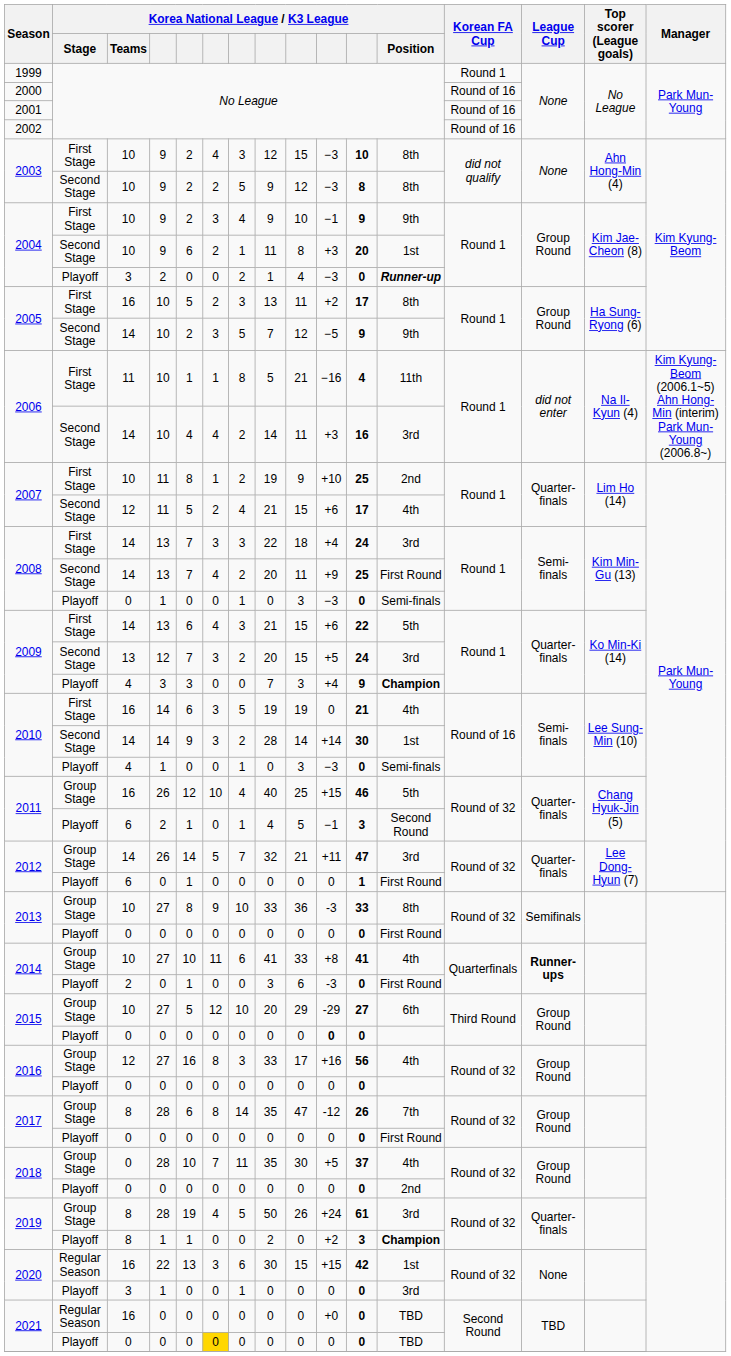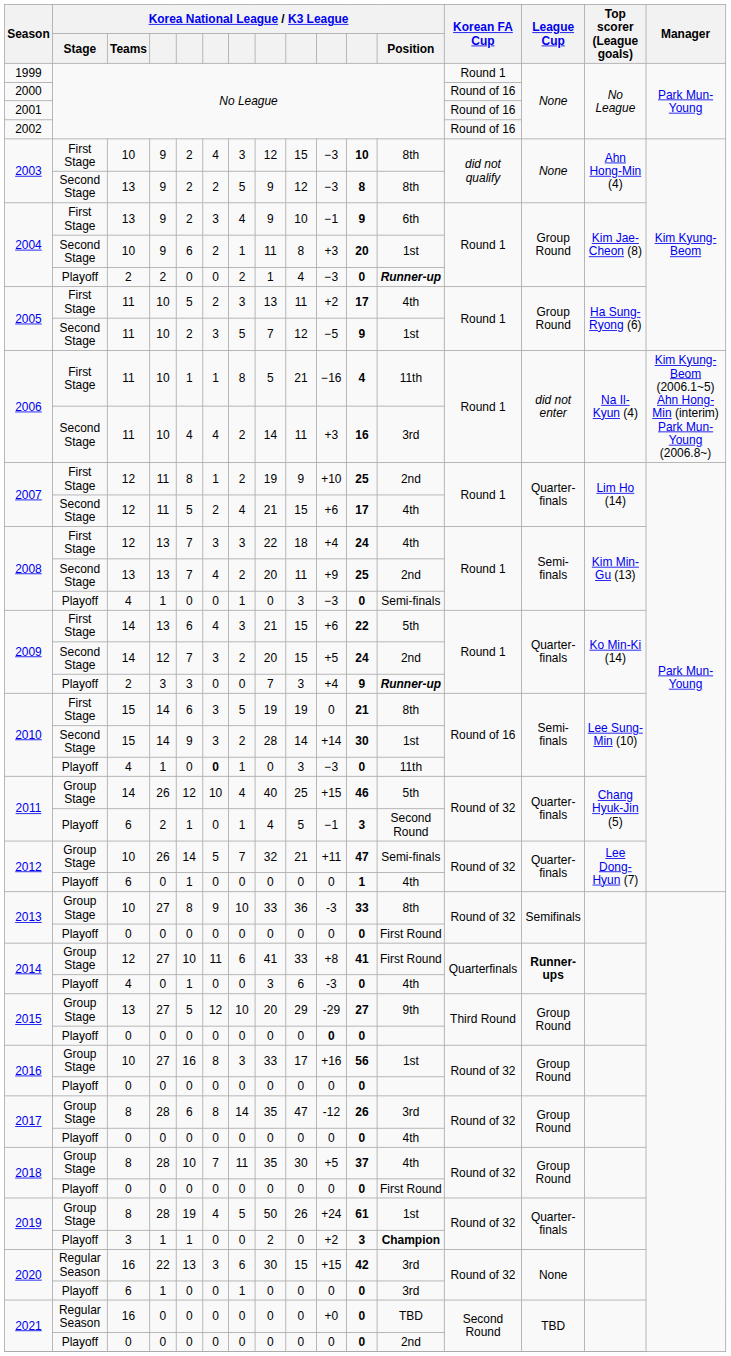2003 / Second Stage | Korea National League / K3 League / Teams: 10 -> 13
2004 / First Stage | Korea National League / K3 League / Teams: 10 -> 13
2004 / First Stage | Korea National League / K3 League / Position: 9th -> 6th
2004 / Playoff | Korea National League / K3 League / Teams: 3 -> 2
2005 / First Stage | Korea National League / K3 League / Teams: 16 -> 11
2005 / First Stage | Korea National League / K3 League / Position: 8th -> 4th
2005 / Second Stage | Korea National League / K3 League / Teams: 14 -> 11
2005 / Second Stage | Korea National League / K3 League / Position: 9th -> 1st
2006 / Second Stage | Korea National League / K3 League / Teams: 14 -> 11
2007 / First Stage | Korea National League / K3 League / Teams: 10 -> 12
2008 / First Stage | Korea National League / K3 League / Teams: 14 -> 12
2008 / First Stage | Korea National League / K3 League / Position: 3rd -> 4th
2008 / Second Stage | Korea National League / K3 League / Teams: 14 -> 13
2008 / Second Stage | Korea National League / K3 League / Position: First Round -> 2nd
2008 / Playoff | Korea National League / K3 League / Teams: 0 -> 4
2009 / Second Stage | Korea National League / K3 League / Teams: 13 -> 14
2009 / Second Stage | Korea National League / K3 League / Position: 3rd -> 2nd
2009 / Playoff | Korea National League / K3 League / Teams: 4 -> 2
2009 / Playoff | Korea National League / K3 League / Position: Champion -> Runner-up
2010 / First Stage | Korea National League / K3 League / Teams: 16 -> 15
2010 / First Stage | Korea National League / K3 League / Position: 4th -> 8th
2010 / Second Stage | Korea National League / K3 League / Teams: 14 -> 15
2010 / Playoff | column 6: normal -> bold
2010 / Playoff | Korea National League / K3 League / Position: Semi-finals -> 11th
2011 / Group Stage | Korea National League / K3 League / Teams: 16 -> 14
2012 / Group Stage | Korea National League / K3 League / Teams: 14 -> 10
2012 / Group Stage | Korea National League / K3 League / Position: 3rd -> Semi-finals
2012 / Playoff | Korea National League / K3 League / Position: First Round -> 4th
2014 / Group Stage | Korea National League / K3 League / Teams: 10 -> 12
2014 / Group Stage | Korea National League / K3 League / Position: 4th -> First Round
2014 / Playoff | Korea National League / K3 League / Teams: 2 -> 4
2014 / Playoff | Korea National League / K3 League / Position: First Round -> 4th
2015 / Group Stage | Korea National League / K3 League / Teams: 10 -> 13
2015 / Group Stage | Korea National League / K3 League / Position: 6th -> 9th
2016 / Group Stage | Korea National League / K3 League / Teams: 12 -> 10
2016 / Group Stage | Korea National League / K3 League / Position: 4th -> 1st
2017 / Group Stage | Korea National League / K3 League / Position: 7th -> 3rd
2017 / Playoff | Korea National League / K3 League / Position: First Round -> 4th
2018 / Group Stage | Korea National League / K3 League / Teams: 0 -> 8
2018 / Playoff | Korea National League / K3 League / Position: 2nd -> First Round
2019 / Group Stage | Korea National League / K3 League / Position: 3rd -> 1st
2019 / Playoff | Korea National League / K3 League / Teams: 8 -> 3
2020 / Regular Season | Korea National League / K3 League / Position: 1st -> 3rd
2020 / Playoff | Korea National League / K3 League / Teams: 3 -> 6
2021 / Playoff | column 6: gold background -> no background
2021 / Playoff | Korea National League / K3 League / Position: TBD -> 2nd
